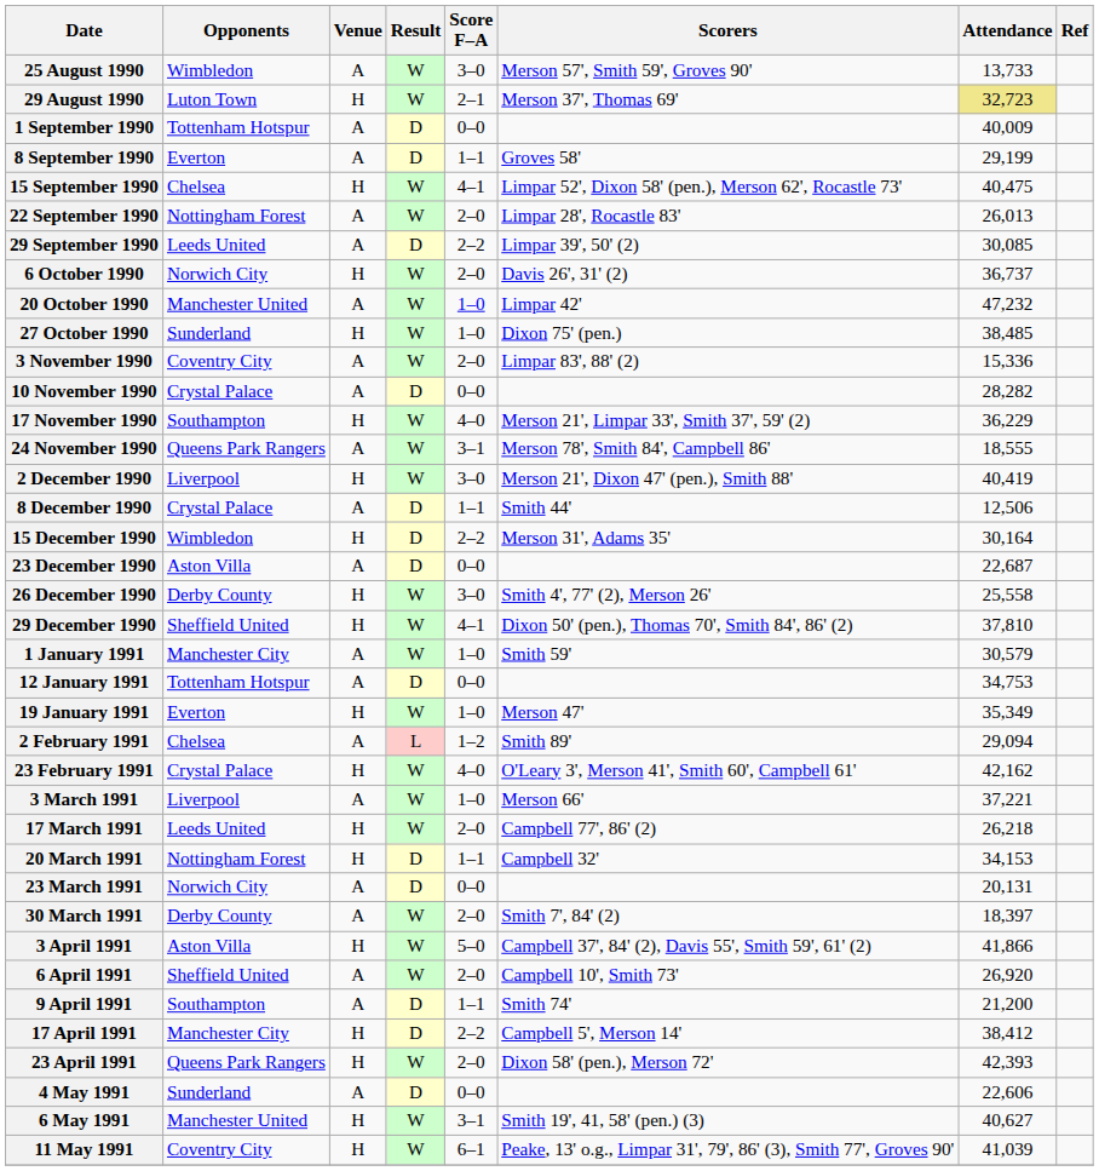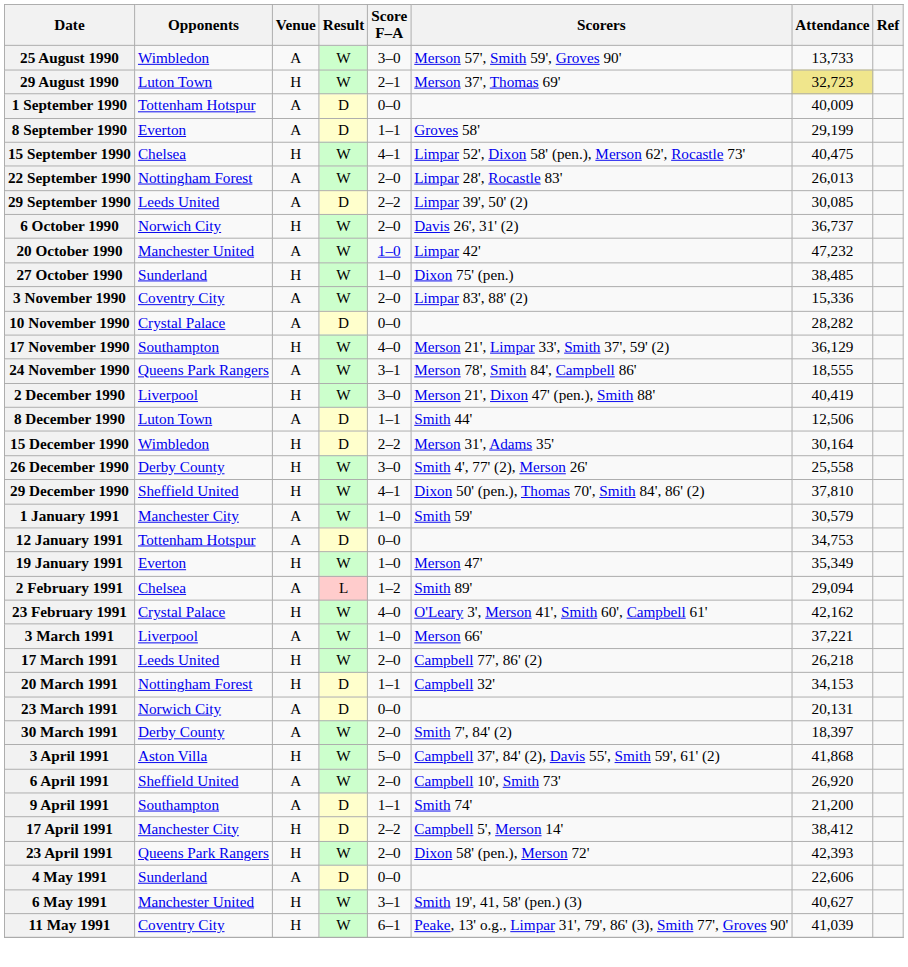17 November 1990 | Attendance: 36,229 -> 36,129
8 December 1990 | Opponents: Crystal Palace -> Luton Town
- row: 23 December 1990 | Aston Villa | A | D | 0–0 | 22,687
3 April 1991 | Attendance: 41,866 -> 41,868
